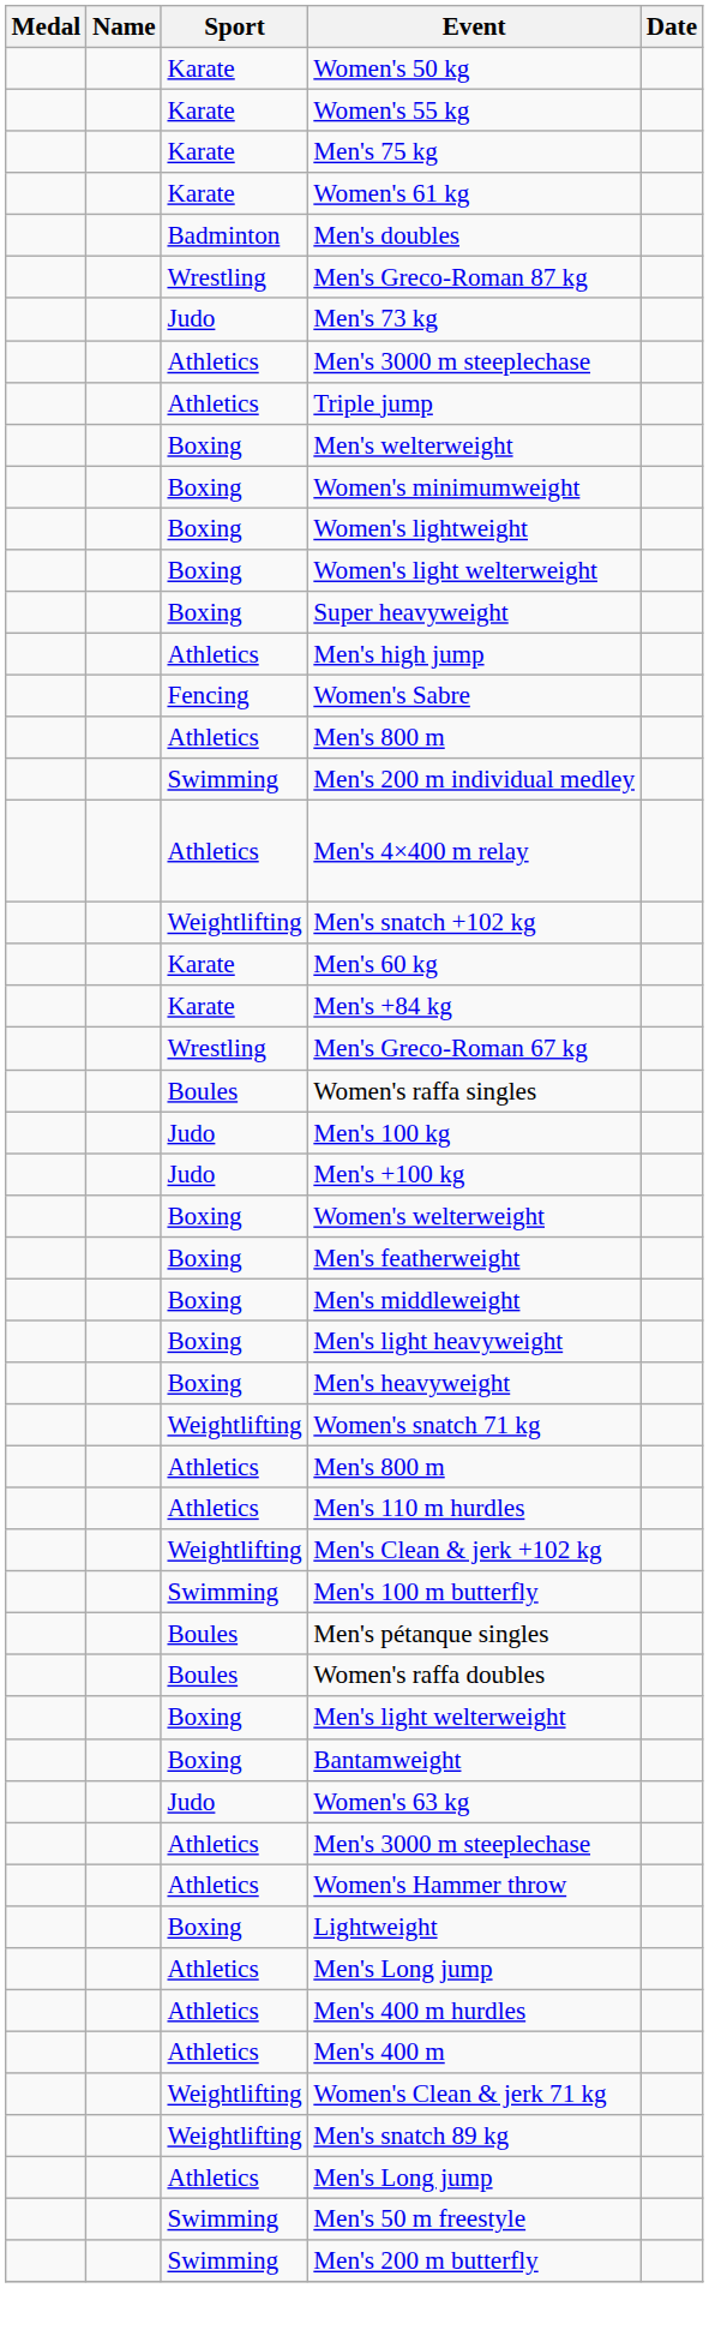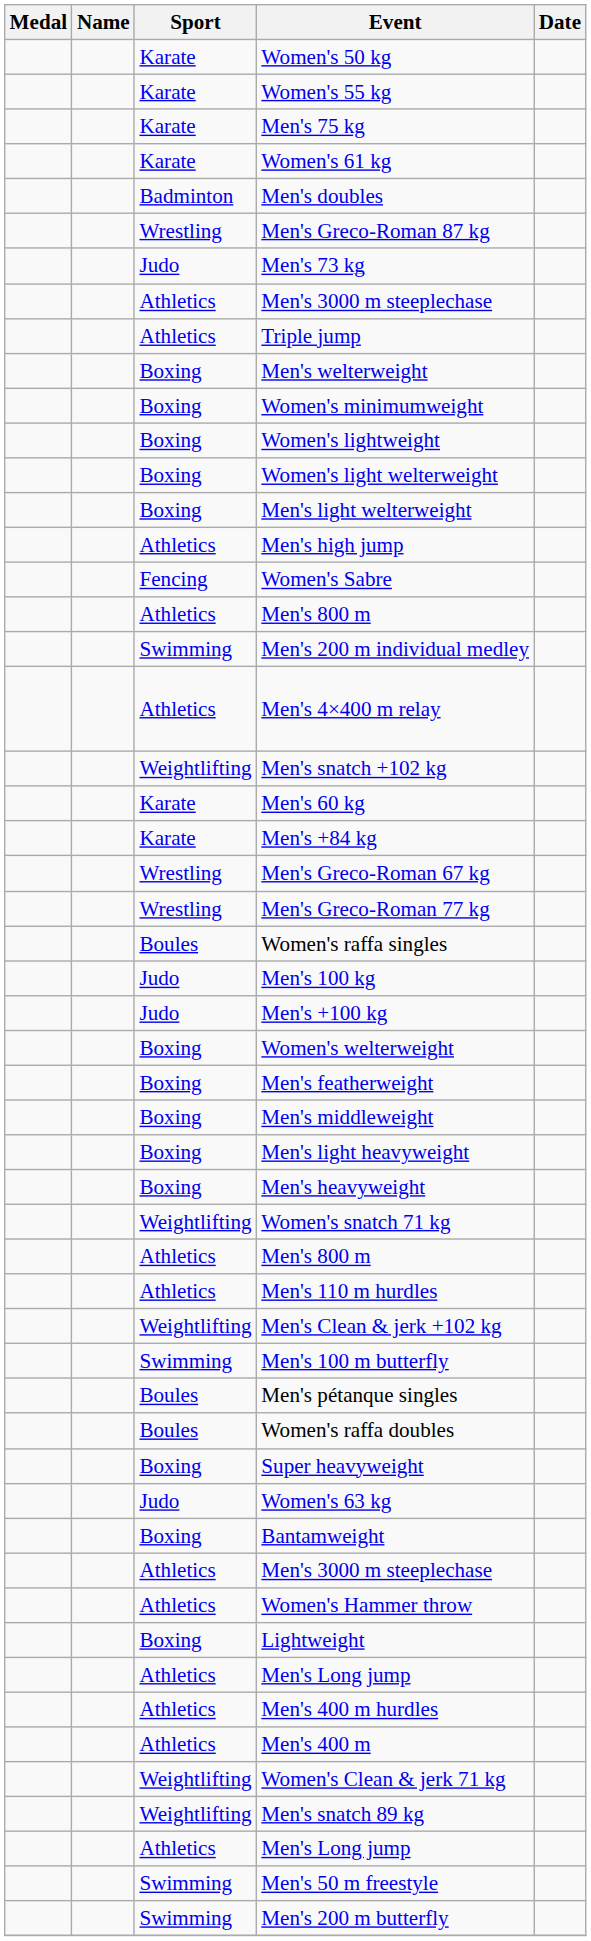rows swapped: Men's light welterweight <-> Super heavyweight
+ row: Wrestling | Men's Greco-Roman 77 kg
rows swapped: Bantamweight <-> Women's 63 kg
